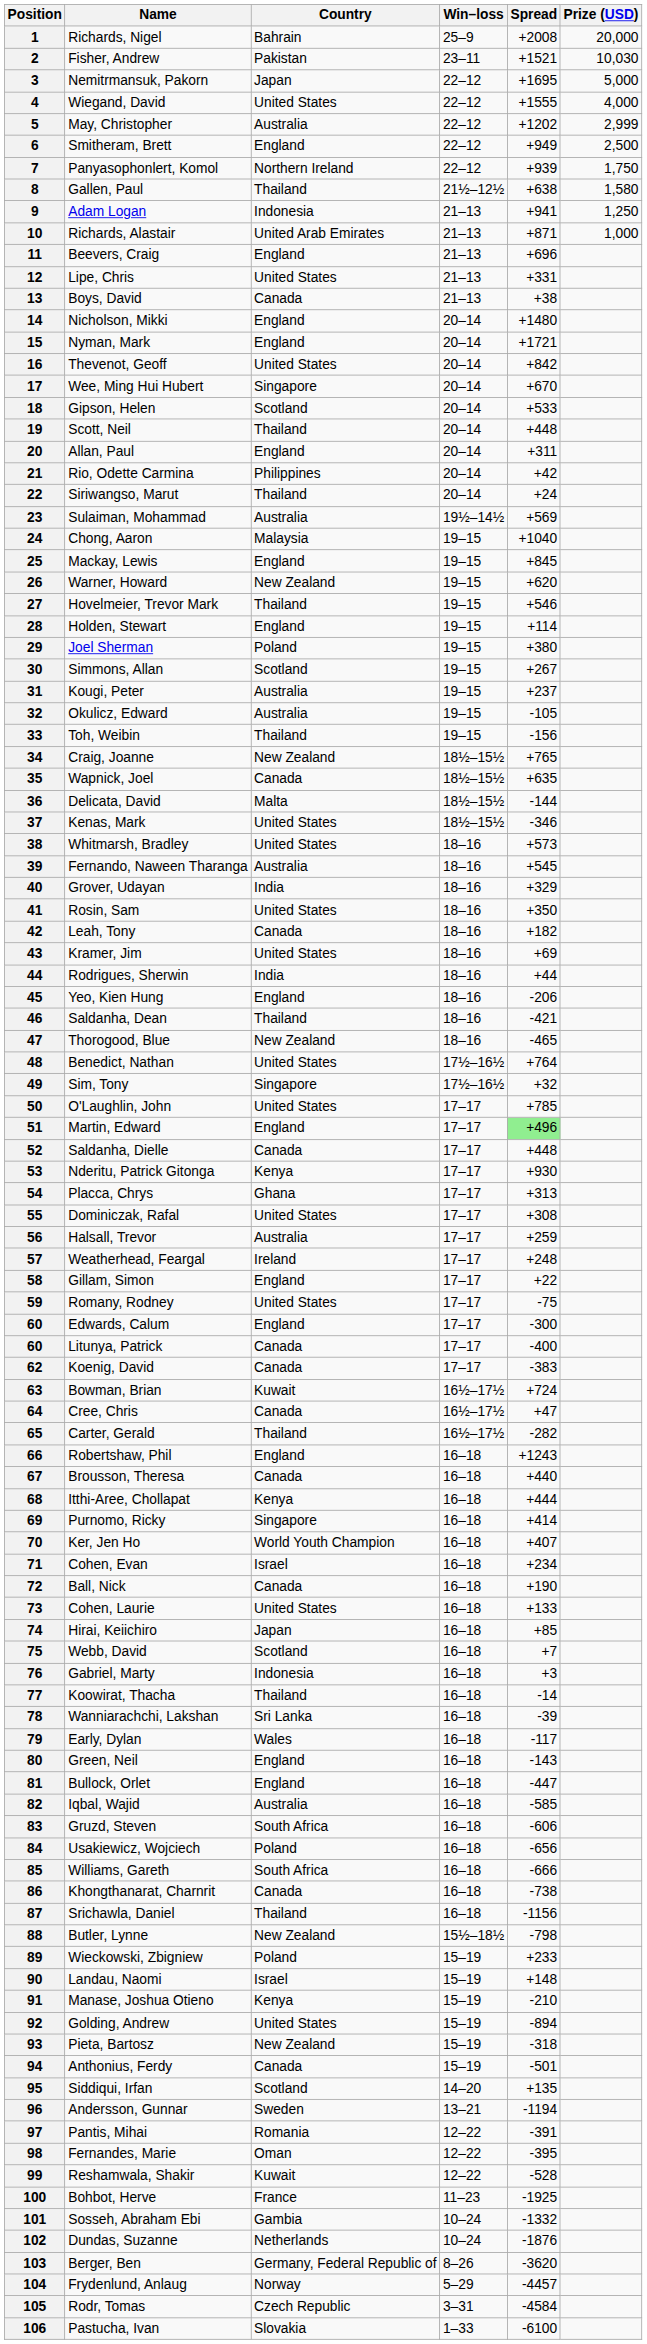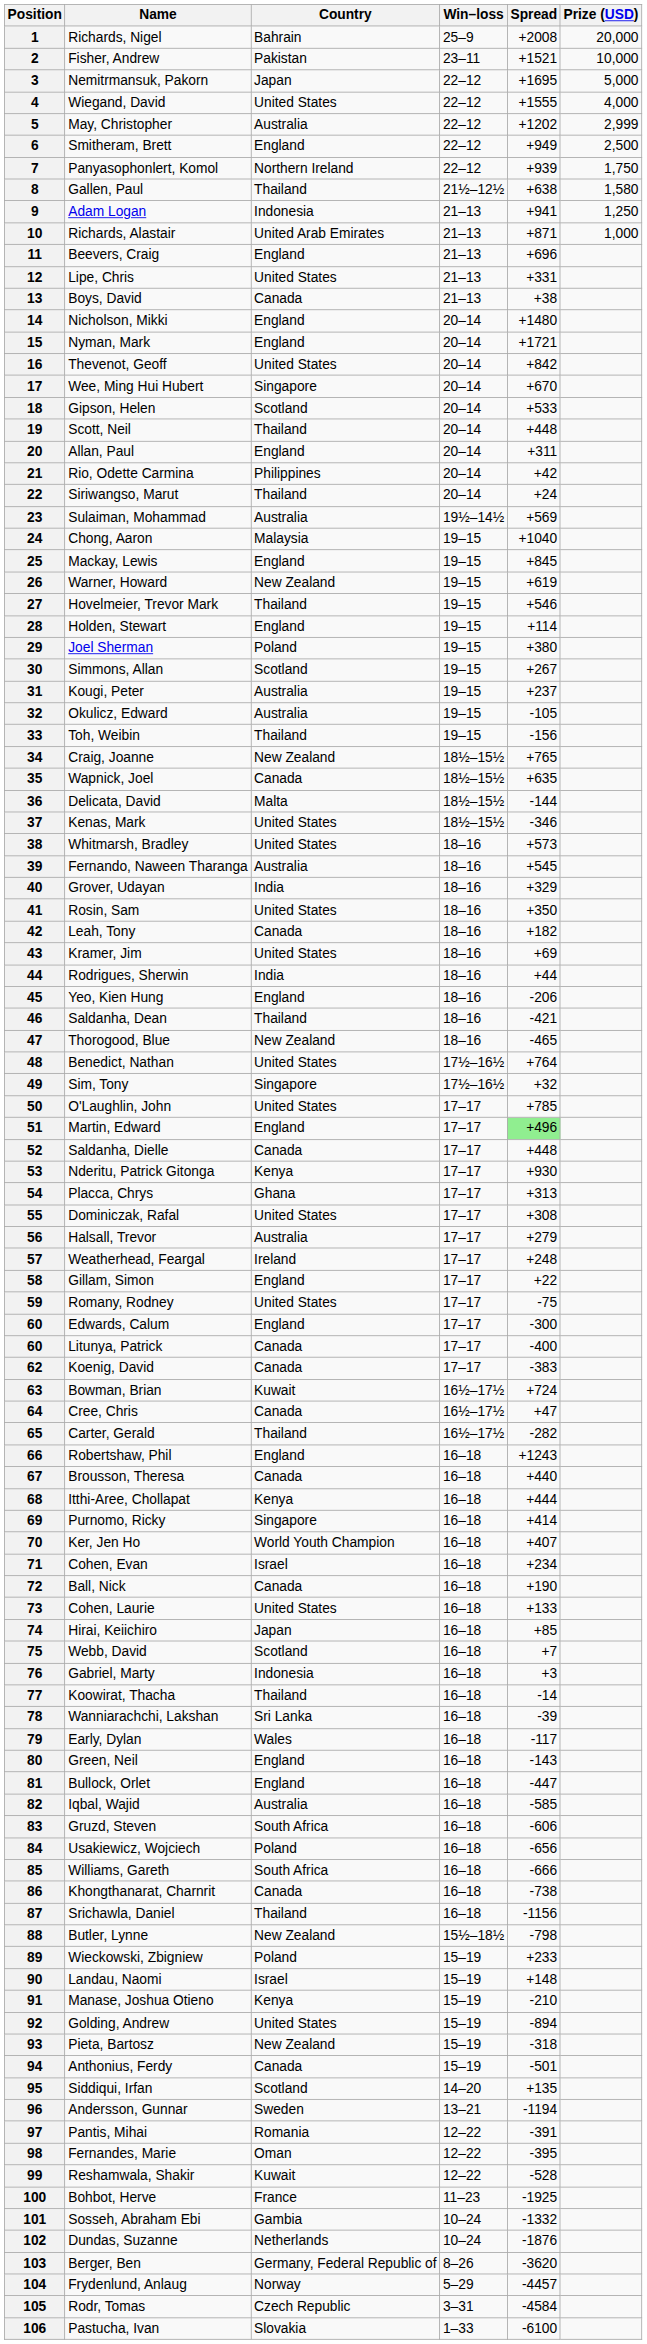2 | Prize (USD): 10,030 -> 10,000
26 | Spread: +620 -> +619
56 | Spread: +259 -> +279
